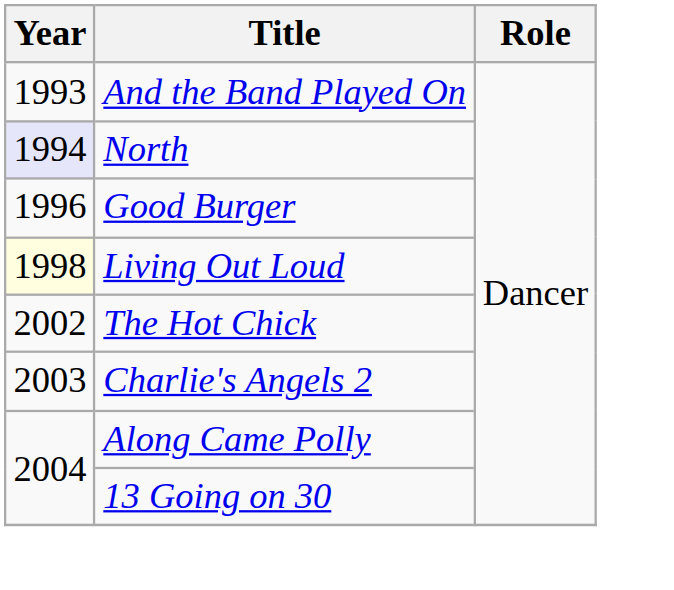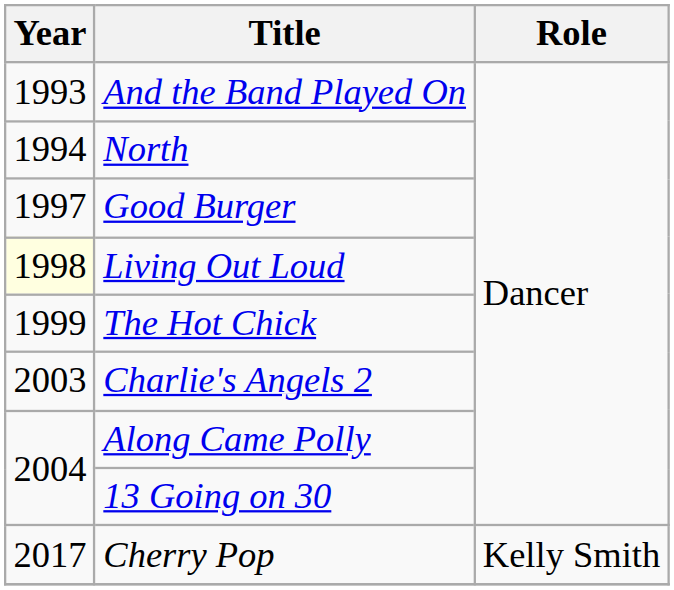North | Year: lavender background -> no background
Good Burger | Year: 1996 -> 1997
The Hot Chick | Year: 2002 -> 1999
+ row: 2017 | Cherry Pop | Kelly Smith
